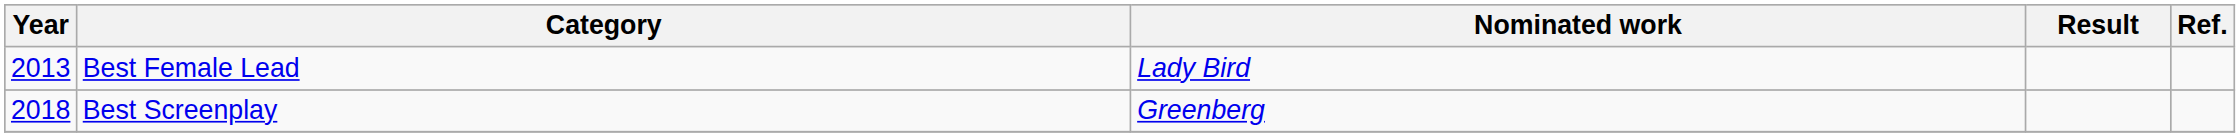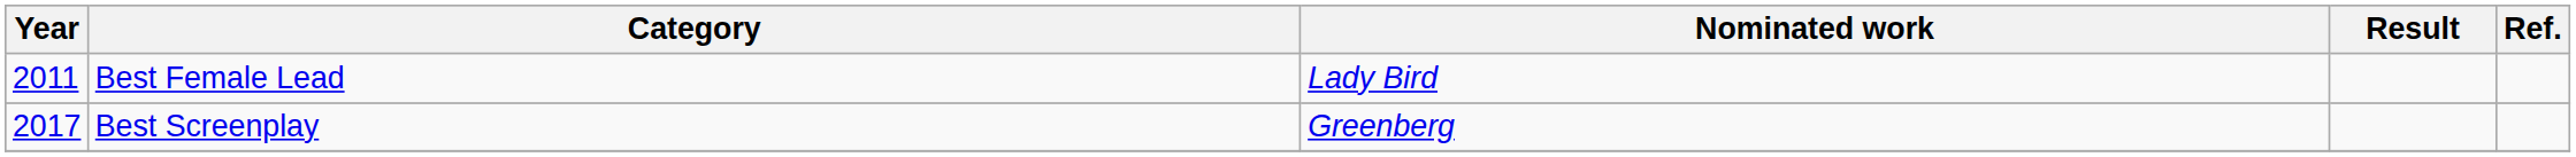Best Female Lead | Year: 2013 -> 2011
Best Screenplay | Year: 2018 -> 2017
